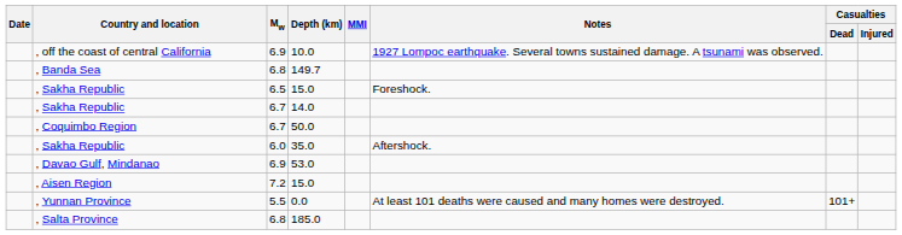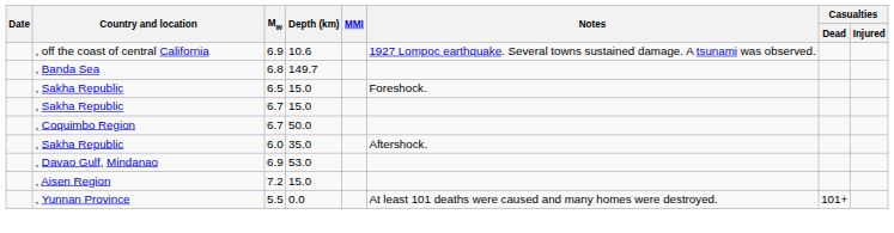, off the coast of central California | Depth (km): 10.0 -> 10.6
, Sakha Republic / 6.7 | Depth (km): 14.0 -> 15.0
- row: , Salta Province | 6.8 | 185.0
